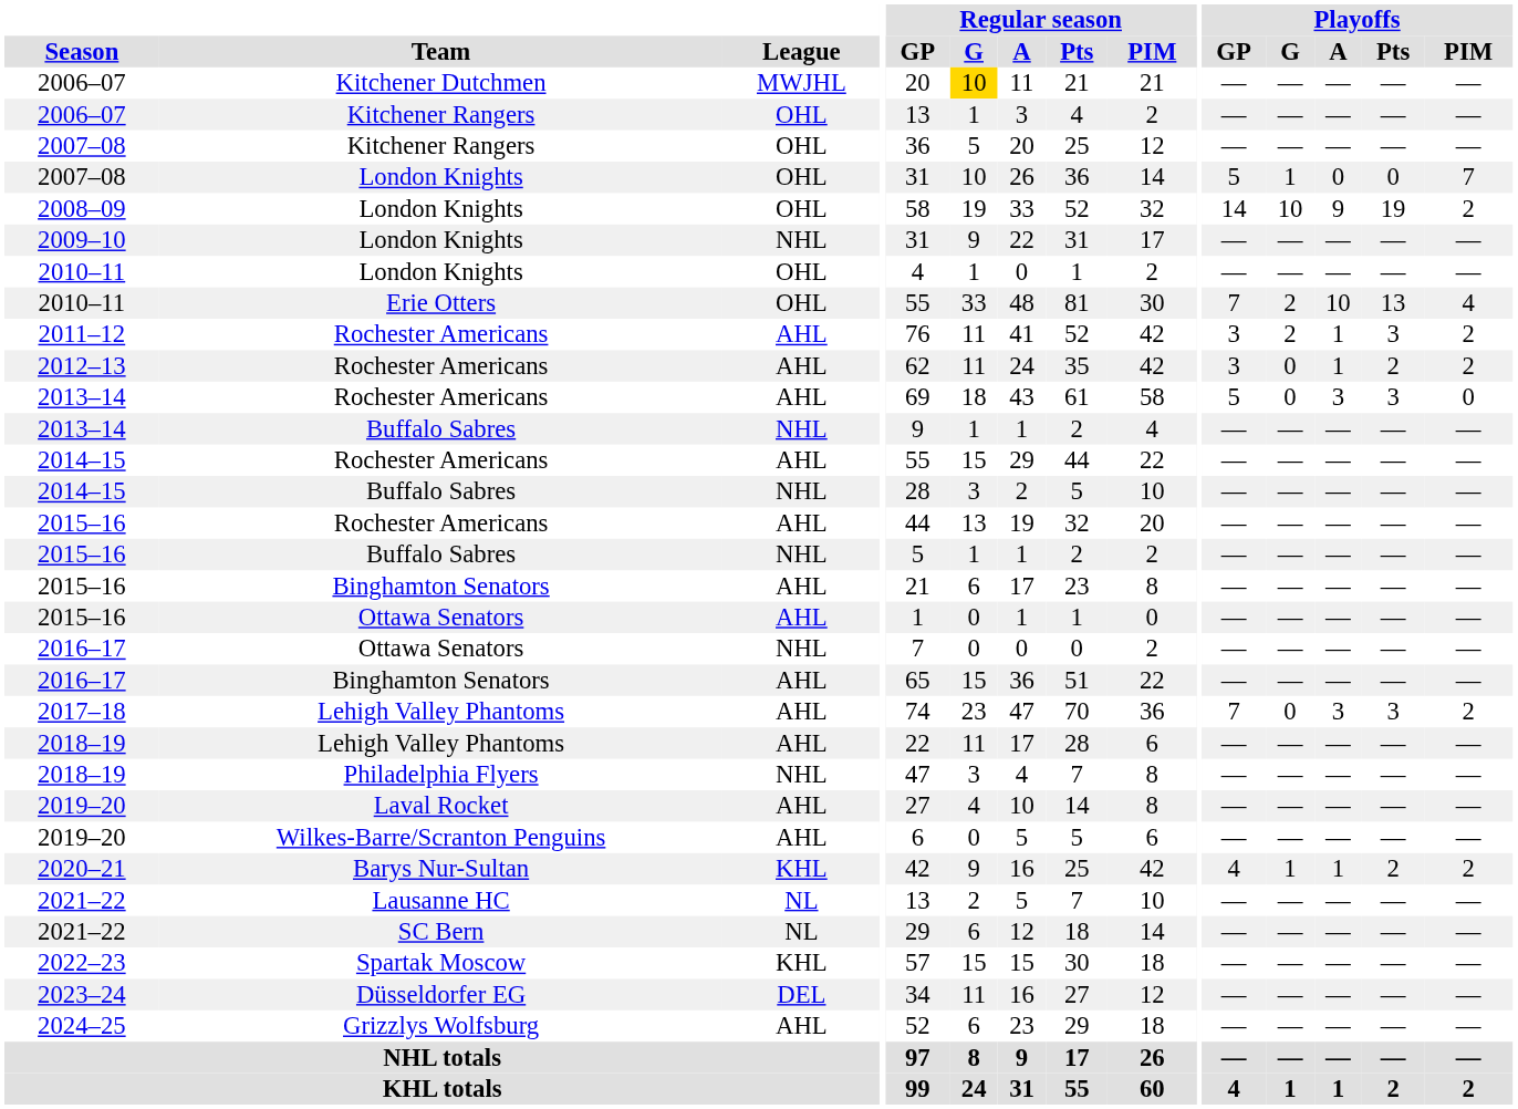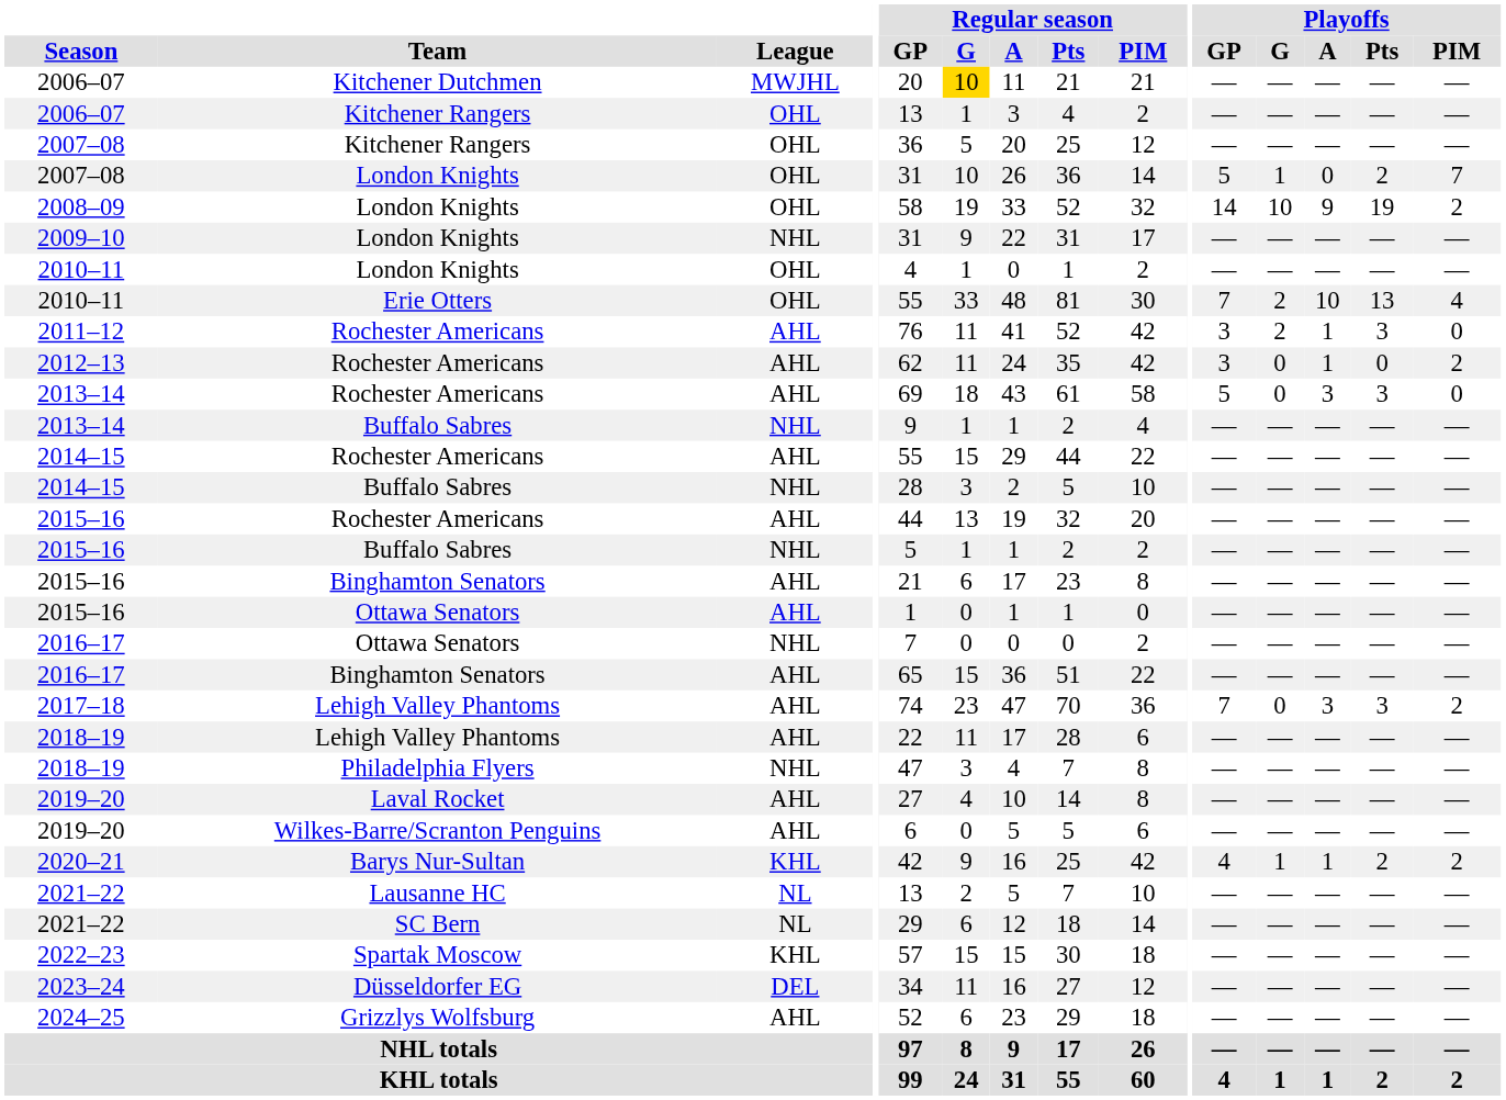2007–08 / London Knights | Playoffs / Pts: 0 -> 2
2011–12 | Playoffs / PIM: 2 -> 0
2012–13 | Playoffs / Pts: 2 -> 0
